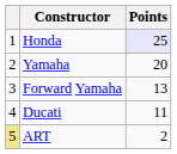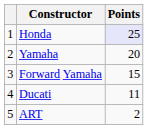Forward Yamaha | Points: 13 -> 15
ART | column 1: khaki background -> no background
